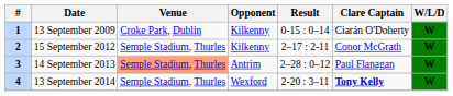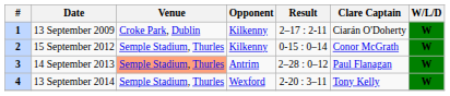13 September 2009 | Result: 0-15 : 0–14 -> 2–17 : 2-11
15 September 2012 | Result: 2–17 : 2-11 -> 0-15 : 0–14
13 September 2014 | Clare Captain: bold -> normal
